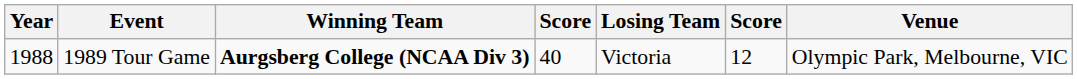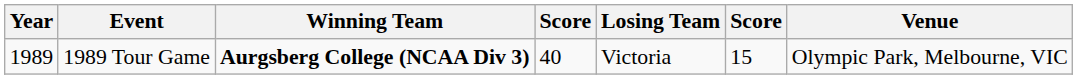1989 Tour Game | Year: 1988 -> 1989
1989 Tour Game | column 6: 12 -> 15
